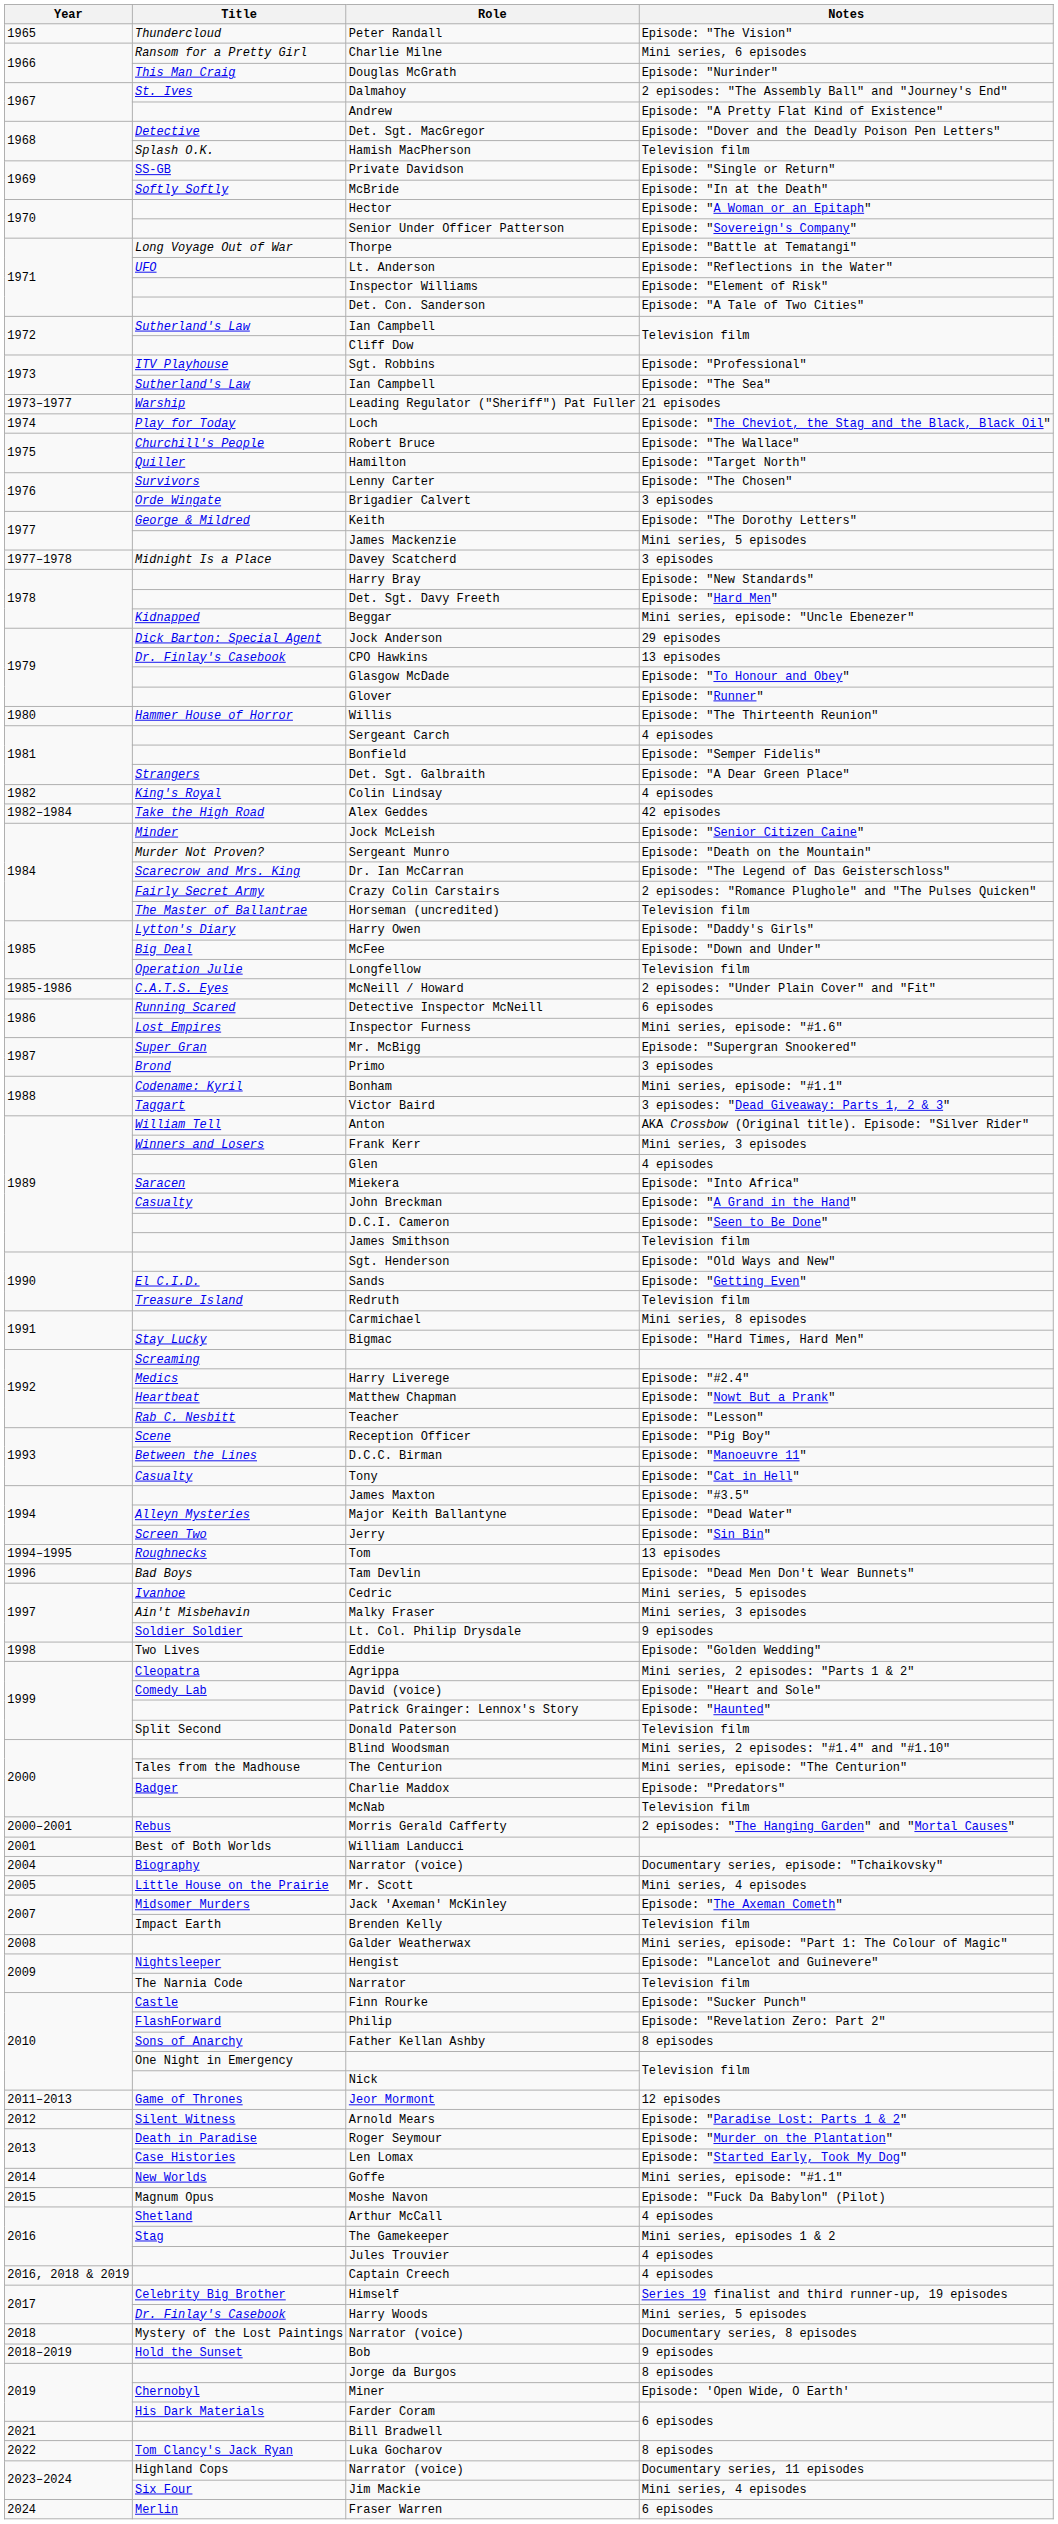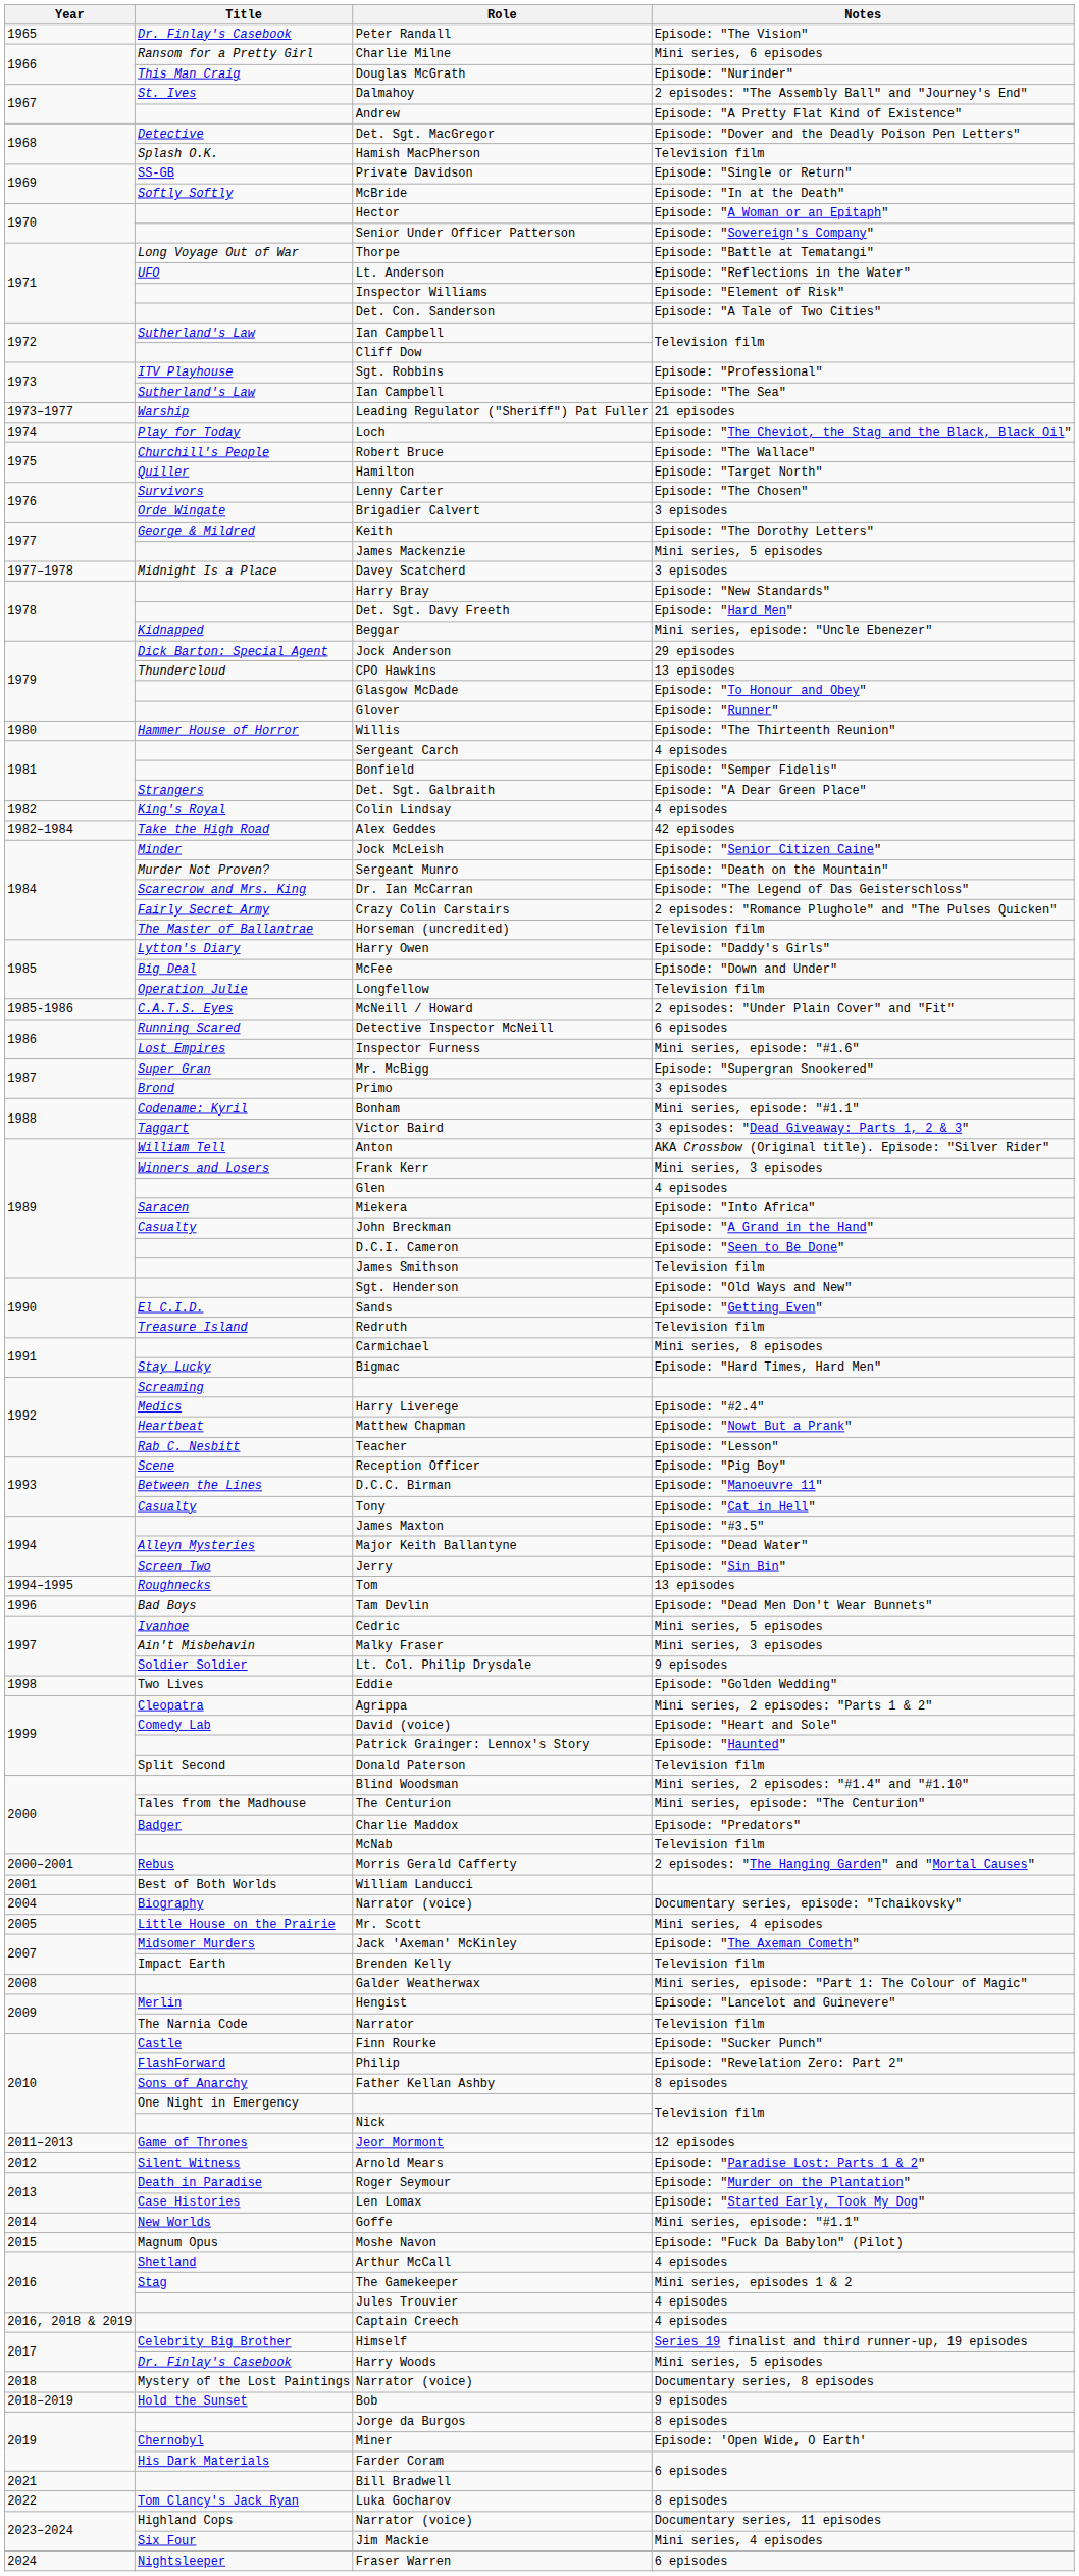Peter Randall | Title: Thundercloud -> Dr. Finlay's Casebook
CPO Hawkins | Title: Dr. Finlay's Casebook -> Thundercloud
Hengist | Title: Nightsleeper -> Merlin
Fraser Warren | Title: Merlin -> Nightsleeper
